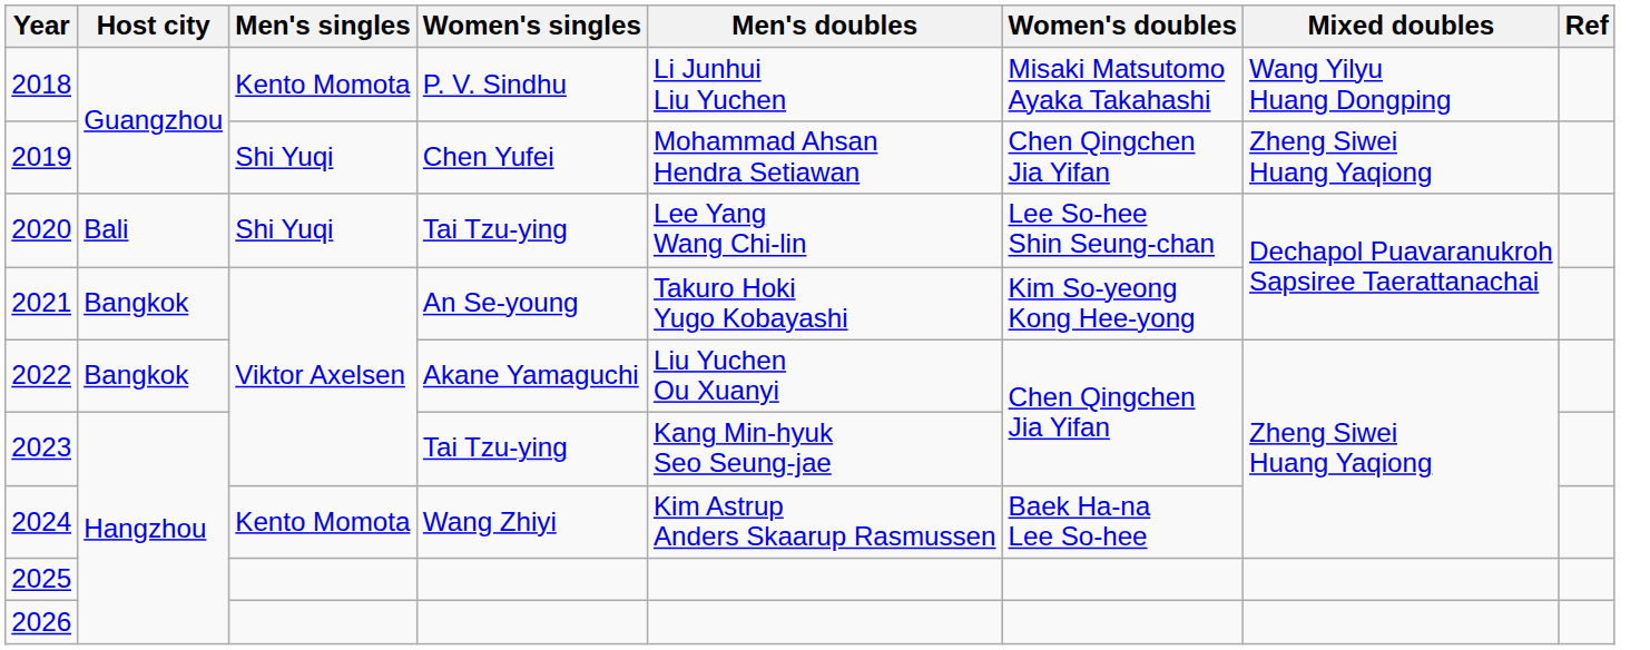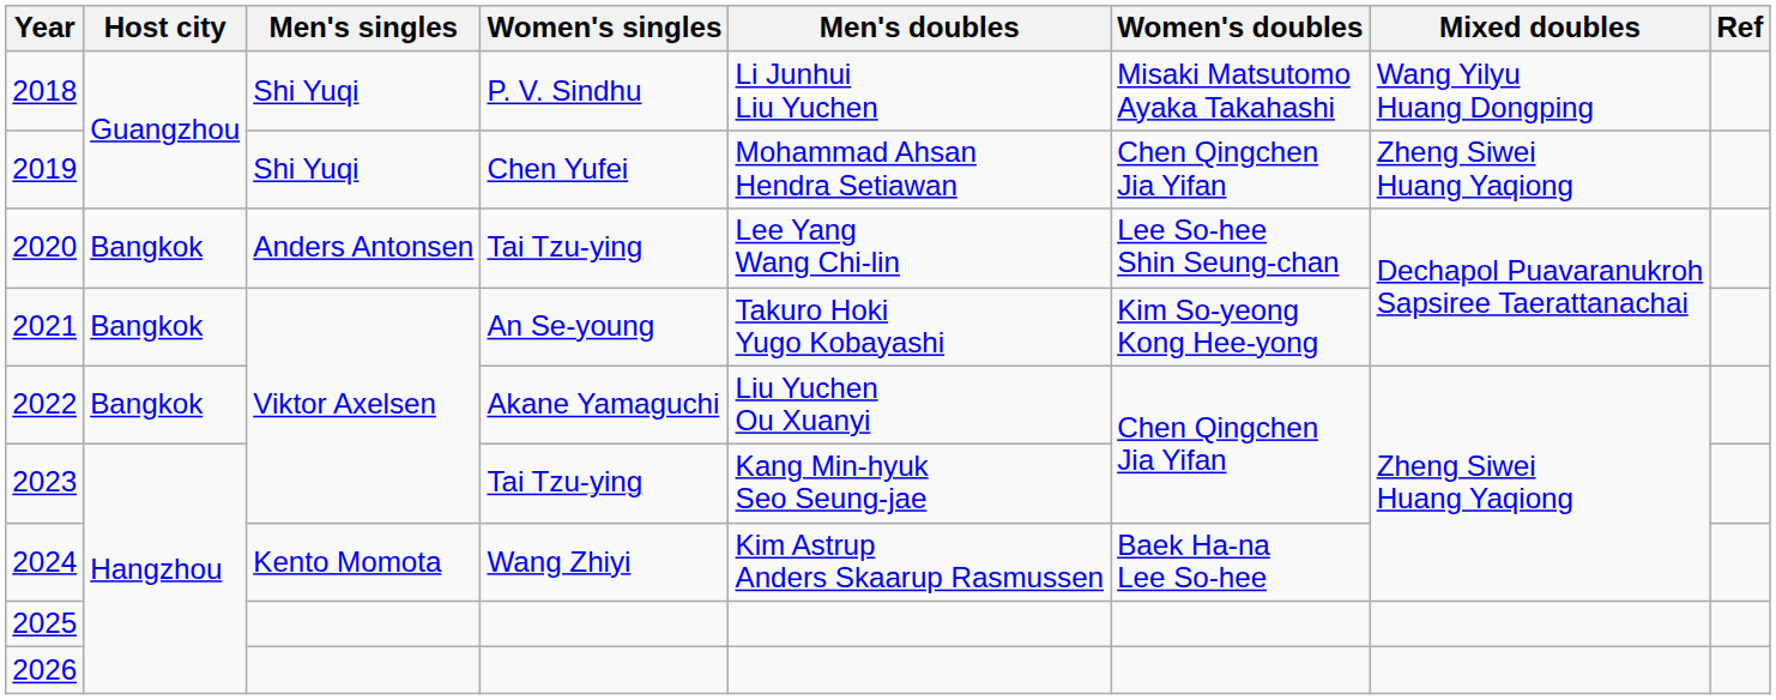2018 | Men's singles: Kento Momota -> Shi Yuqi
2020 | Host city: Bali -> Bangkok
2020 | Men's singles: Shi Yuqi -> Anders Antonsen
